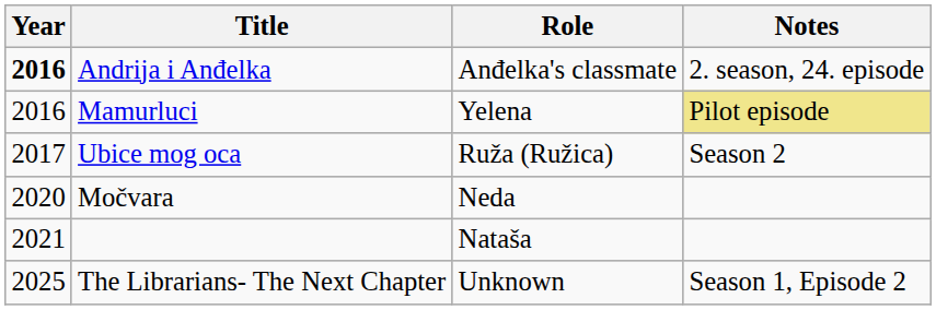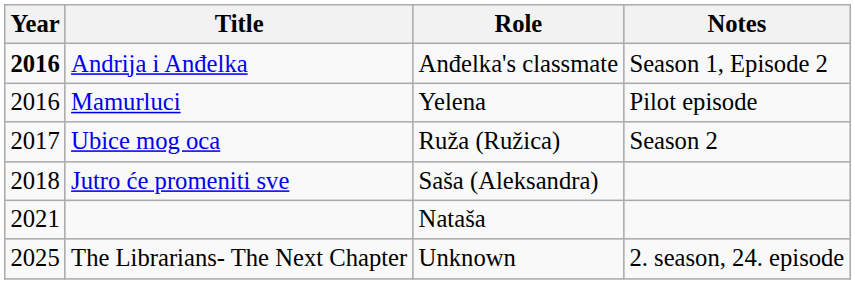Andrija i Anđelka | Notes: 2. season, 24. episode -> Season 1, Episode 2
Mamurluci | Notes: khaki background -> no background
+ row: 2018 | Jutro će promeniti sve | Saša (Aleksandra)
- row: 2020 | Močvara | Neda
The Librarians- The Next Chapter | Notes: Season 1, Episode 2 -> 2. season, 24. episode
